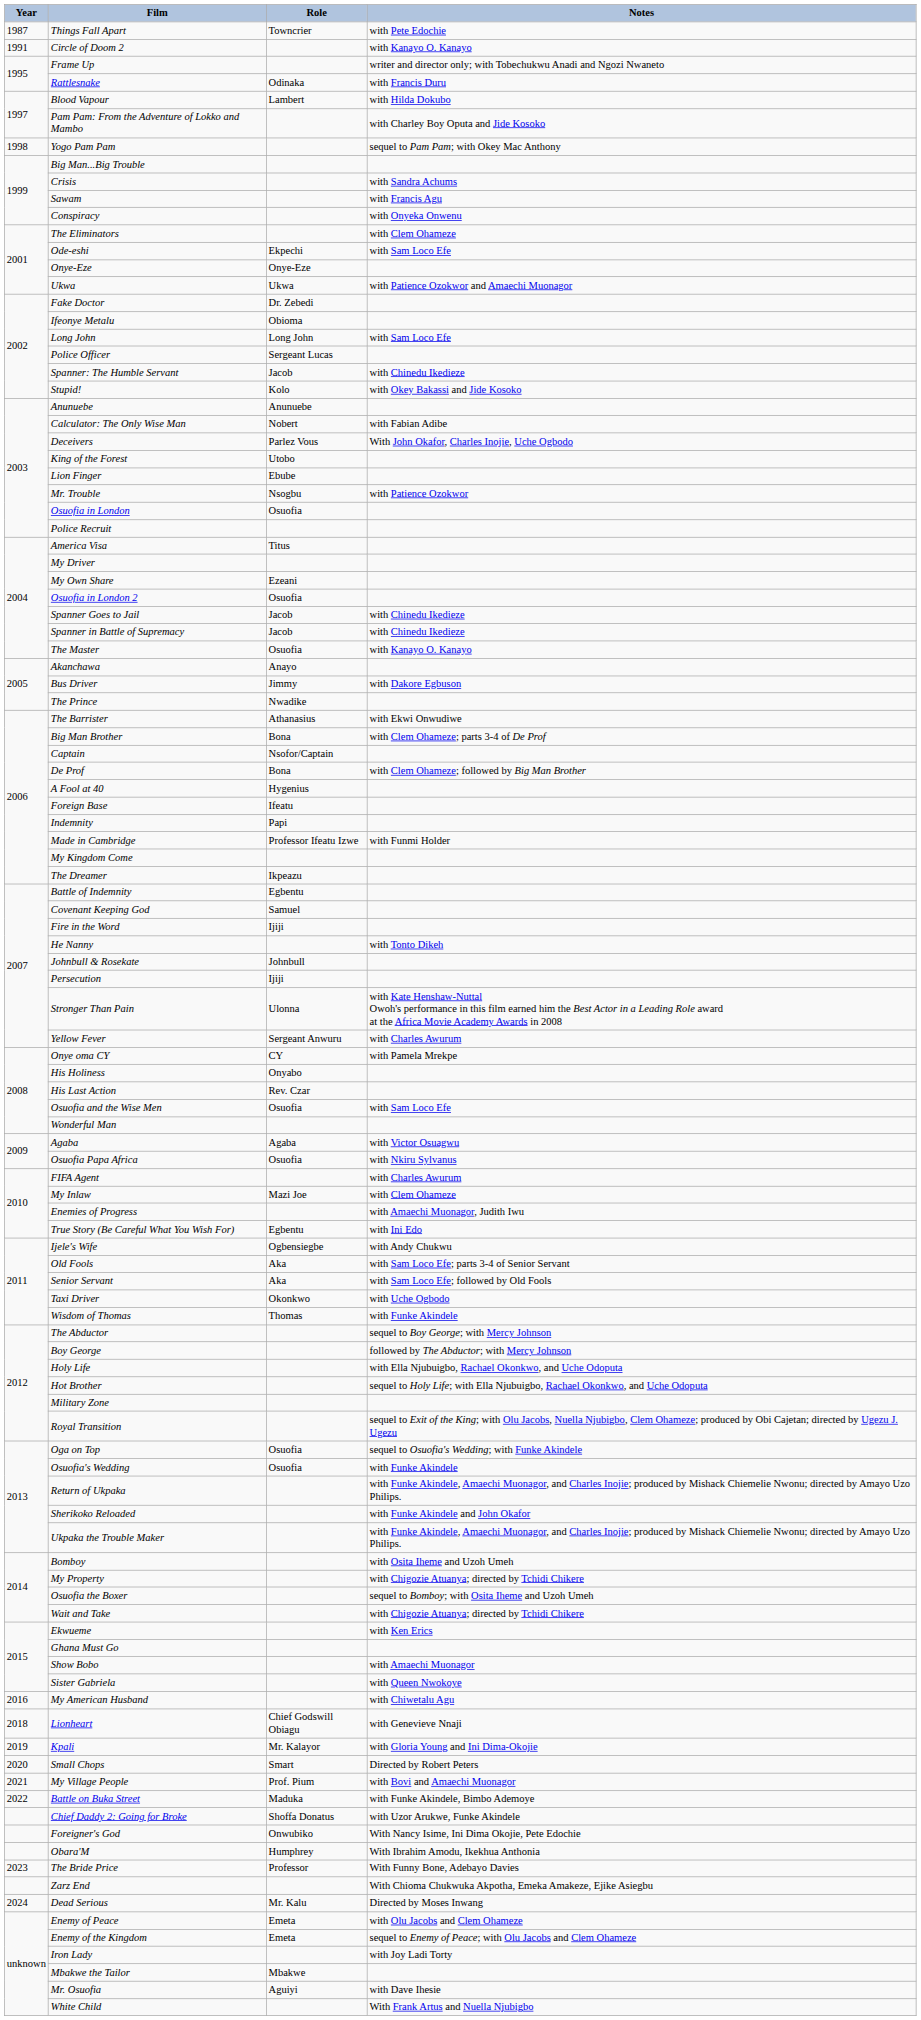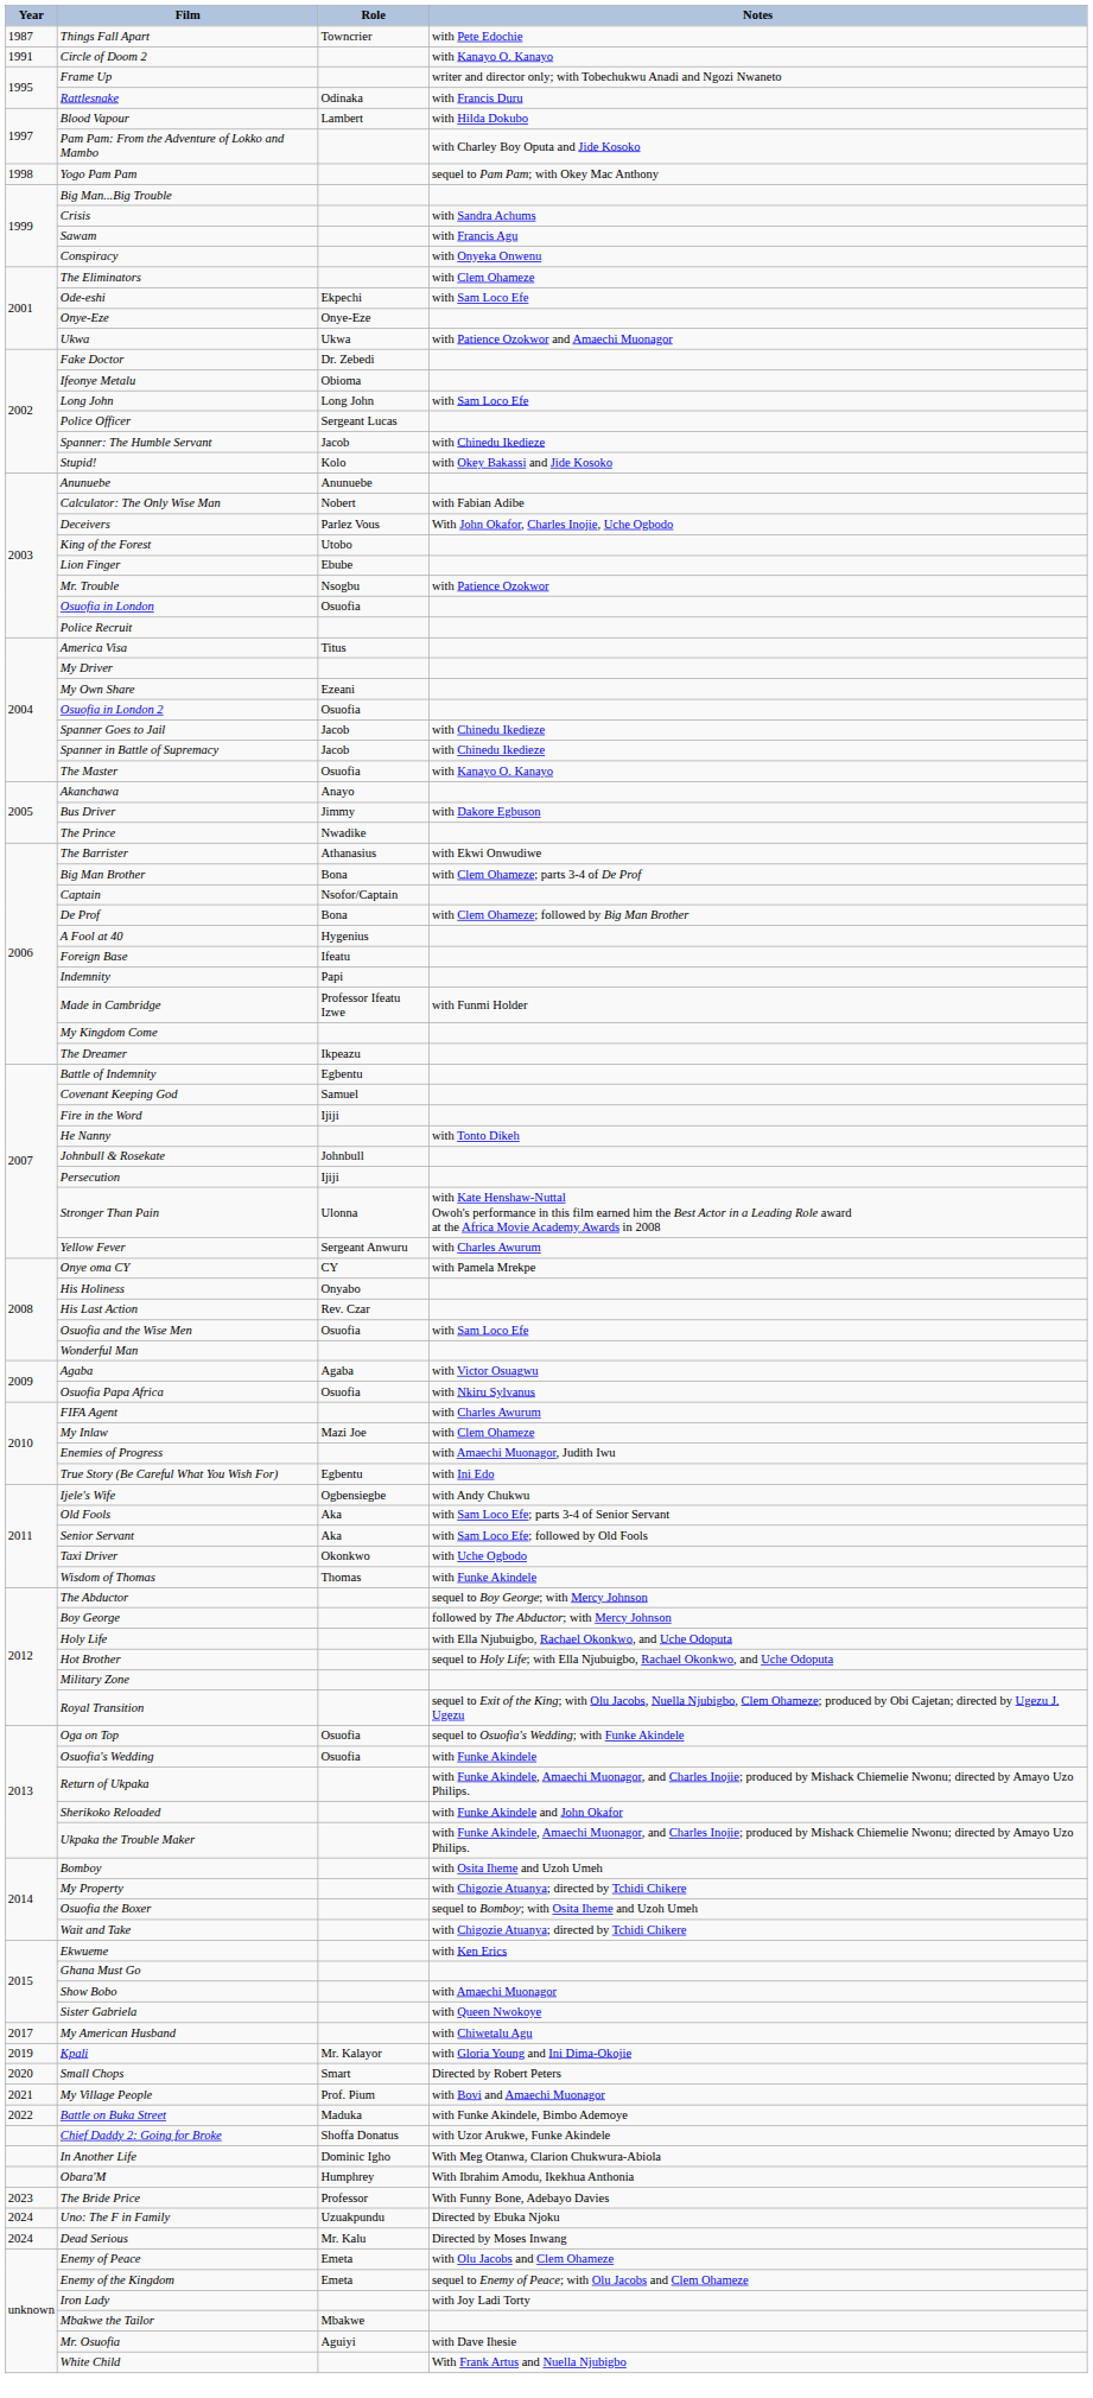My American Husband | Year: 2016 -> 2017
- row: 2018 | Lionheart | Chief Godswill Obiagu | with Genevieve Nnaji
+ row: In Another Life | Dominic Igho | With Meg Otanwa, Clarion Chukwura-Abiola
- row: Foreigner's God | Onwubiko | With Nancy Isime, Ini Dima Okojie, Pete Edochie
- row: Zarz End | With Chioma Chukwuka Akpotha, Emeka Amakeze, Ejike Asiegbu
+ row: 2024 | Uno: The F in Family | Uzuakpundu | Directed by Ebuka Njoku
